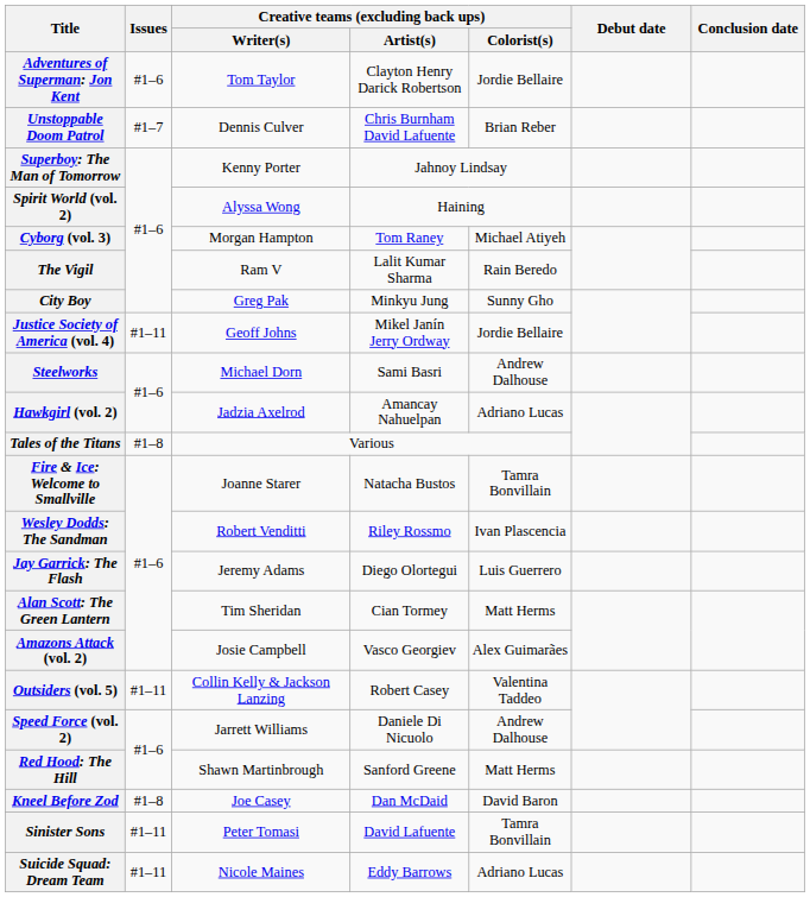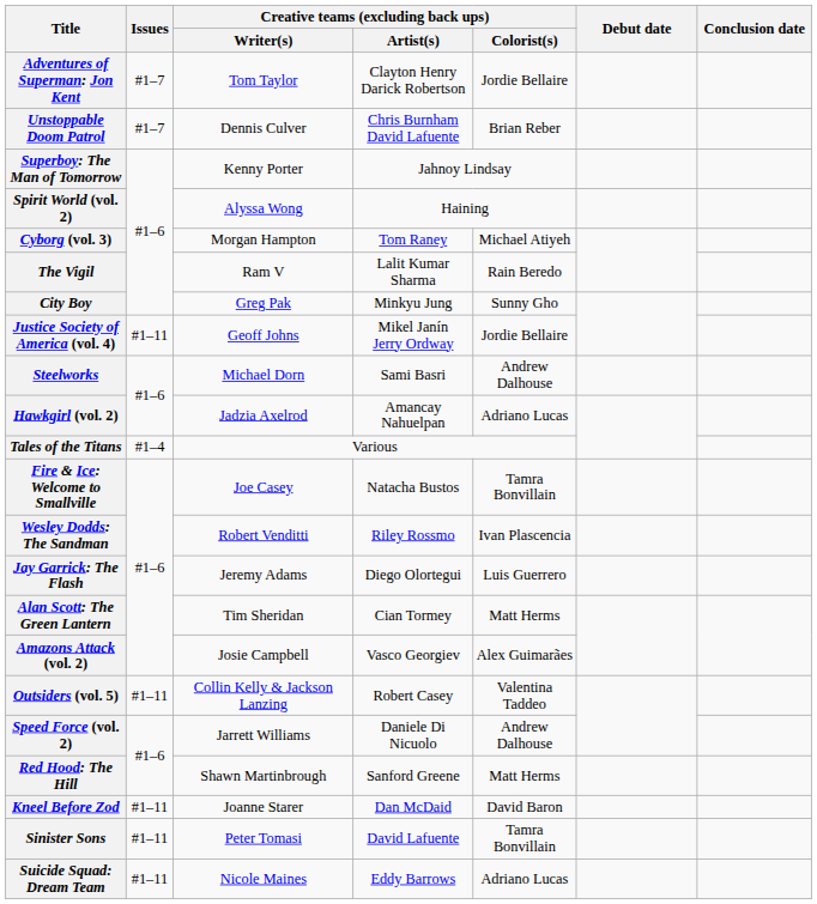Adventures of Superman: Jon Kent | Issues: #1–6 -> #1–7
Tales of the Titans | Issues: #1–8 -> #1–4
Fire & Ice: Welcome to Smallville | Creative teams (excluding back ups) / Writer(s): Joanne Starer -> Joe Casey
Kneel Before Zod | Issues: #1–8 -> #1–11
Kneel Before Zod | Creative teams (excluding back ups) / Writer(s): Joe Casey -> Joanne Starer
